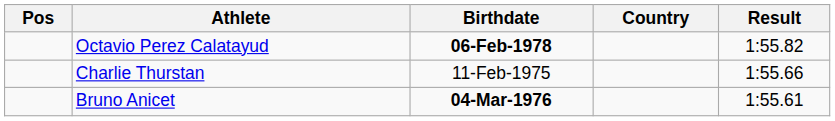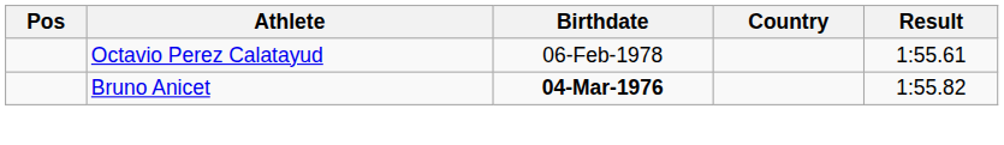Octavio Perez Calatayud | Birthdate: bold -> normal
Octavio Perez Calatayud | Result: 1:55.82 -> 1:55.61
- row: Charlie Thurstan | 11-Feb-1975 | 1:55.66
Bruno Anicet | Result: 1:55.61 -> 1:55.82
